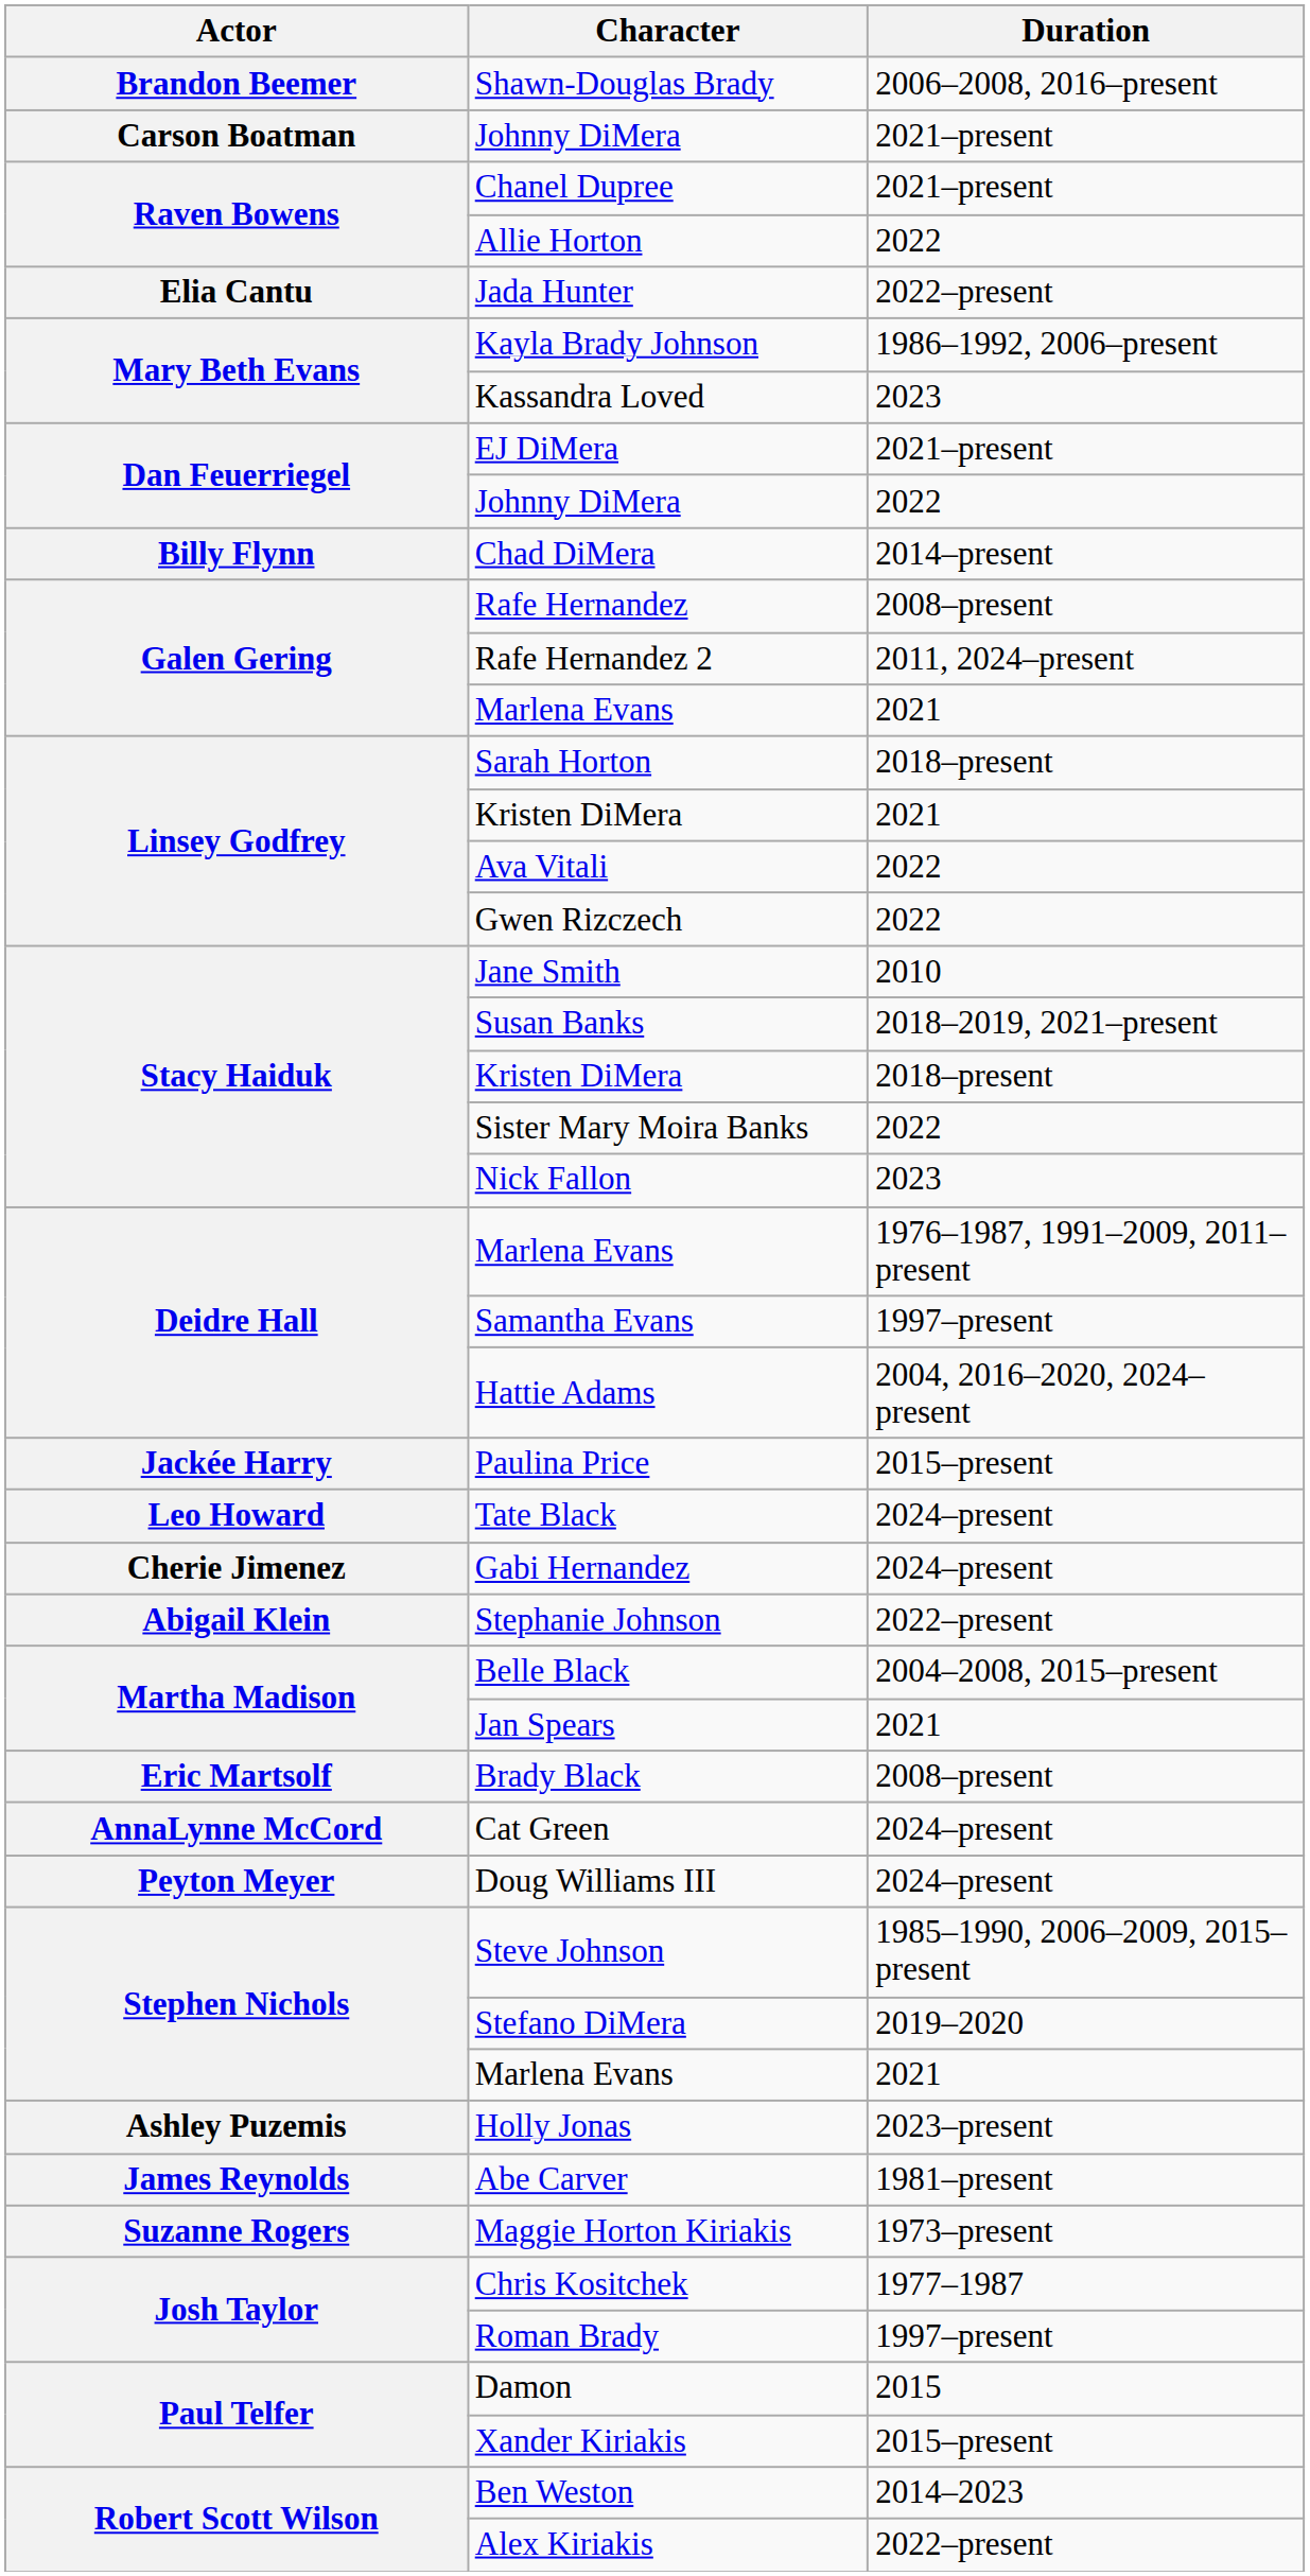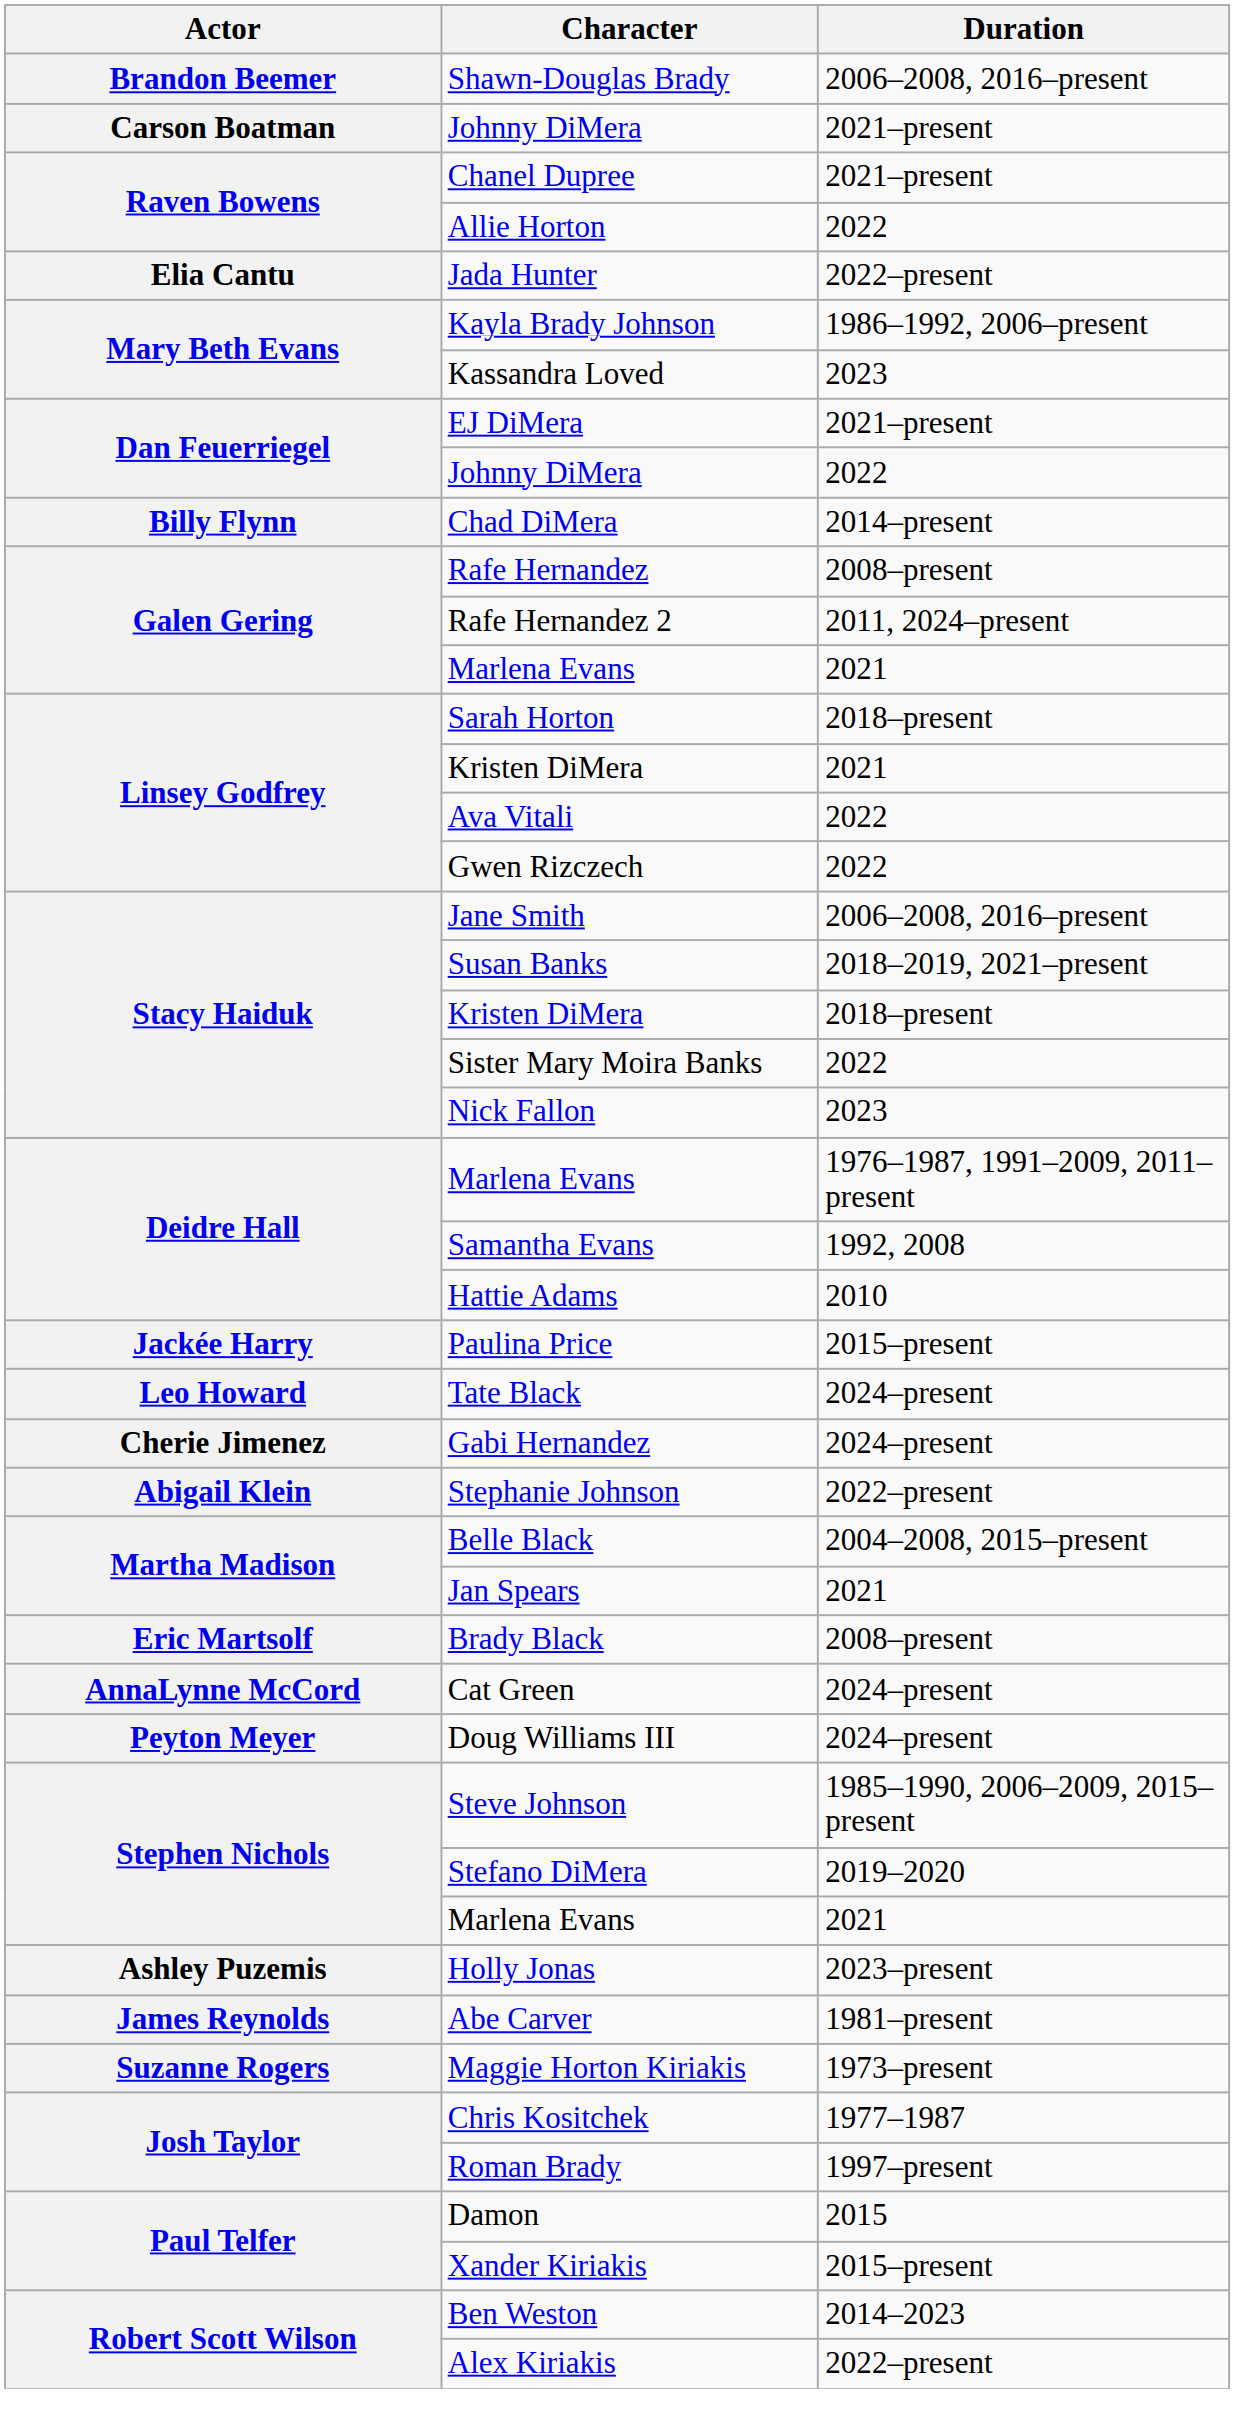Jane Smith | Duration: 2010 -> 2006–2008, 2016–present
Samantha Evans | Duration: 1997–present -> 1992, 2008
Hattie Adams | Duration: 2004, 2016–2020, 2024–present -> 2010
